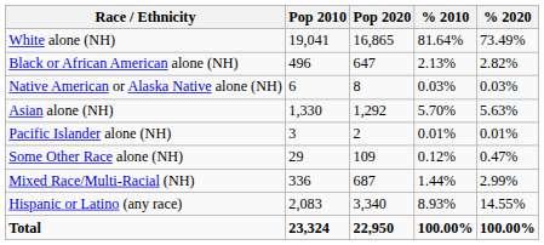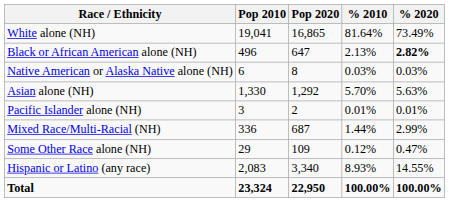Black or African American alone (NH) | % 2020: normal -> bold
rows swapped: Some Other Race alone (NH) <-> Mixed Race/Multi-Racial (NH)
